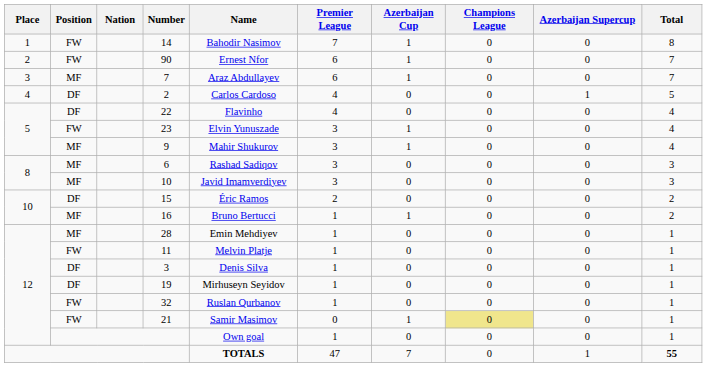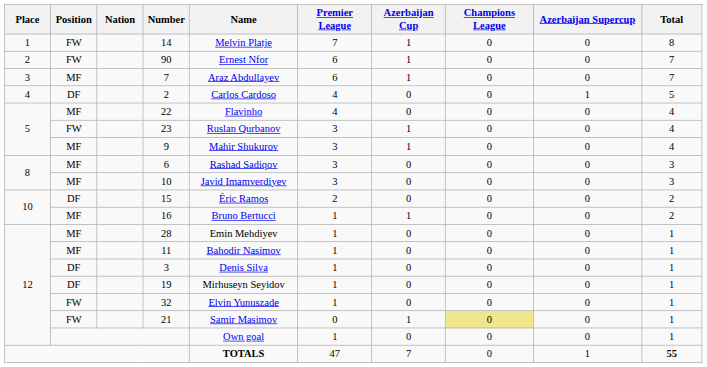14 | Name: Bahodir Nasimov -> Melvin Platje
22 | Position: DF -> MF
23 | Name: Elvin Yunuszade -> Ruslan Qurbanov
11 | Position: FW -> MF
11 | Name: Melvin Platje -> Bahodir Nasimov
32 | Name: Ruslan Qurbanov -> Elvin Yunuszade
